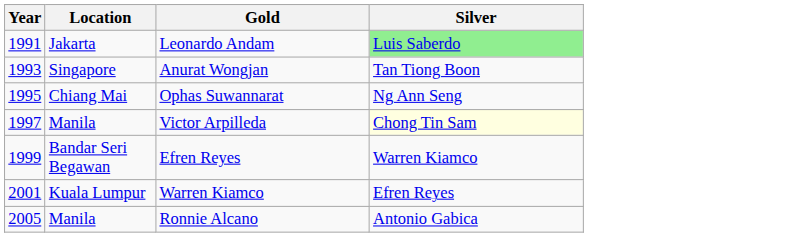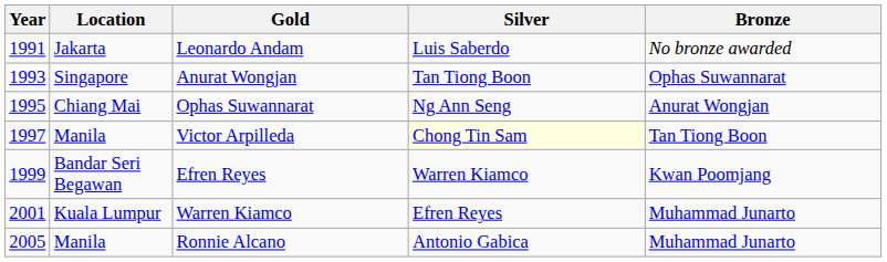+ column: Bronze | No bronze awarded | Ophas Suwannarat | Anurat Wongjan | Tan Tiong Boon | Kwan Poomjang | Muhammad Junarto | Muhammad Junarto
Leonardo Andam | Silver: lightgreen background -> no background
